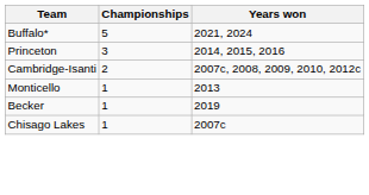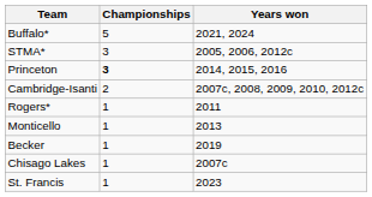+ row: STMA* | 3 | 2005, 2006, 2012c
Princeton | Championships: normal -> bold
+ row: Rogers* | 1 | 2011
+ row: St. Francis | 1 | 2023
